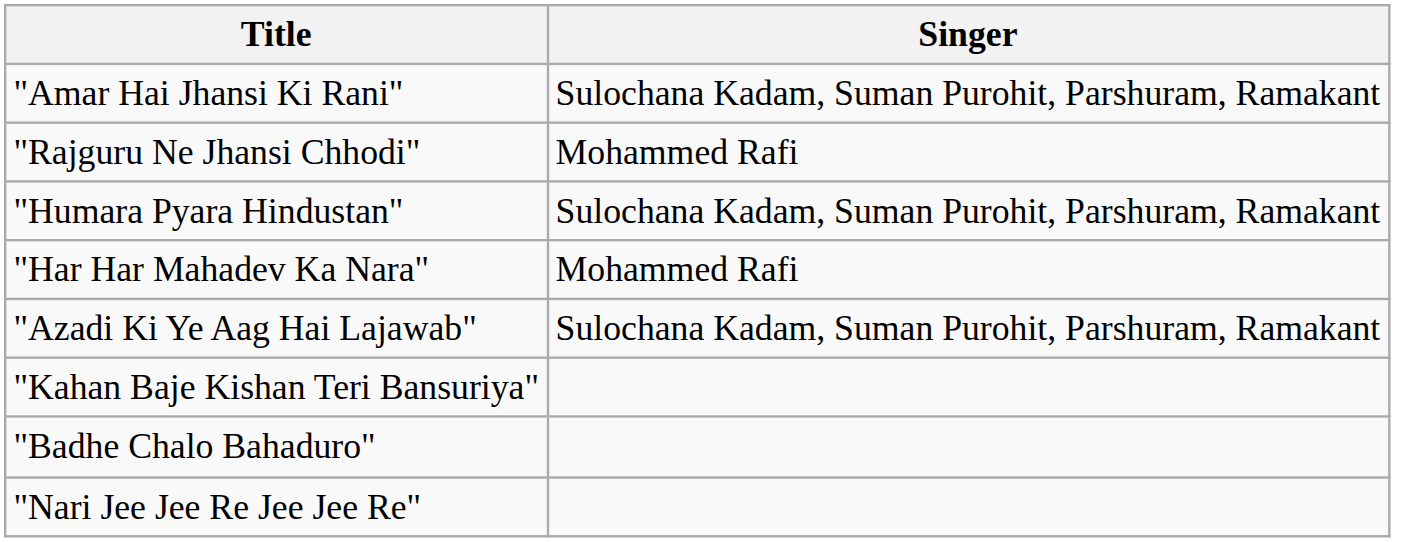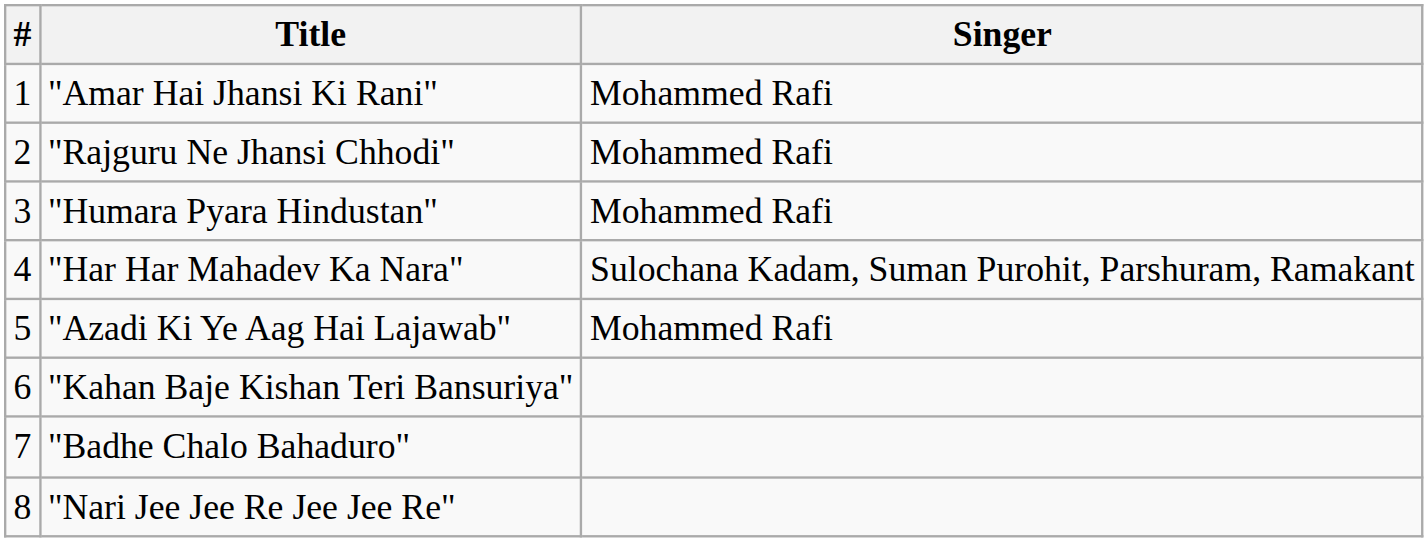+ column: # | 1 | 2 | 3 | 4 | 5 | 6 | 7 | 8
"Amar Hai Jhansi Ki Rani" | Singer: Sulochana Kadam, Suman Purohit, Parshuram, Ramakant -> Mohammed Rafi
"Humara Pyara Hindustan" | Singer: Sulochana Kadam, Suman Purohit, Parshuram, Ramakant -> Mohammed Rafi
"Har Har Mahadev Ka Nara" | Singer: Mohammed Rafi -> Sulochana Kadam, Suman Purohit, Parshuram, Ramakant
"Azadi Ki Ye Aag Hai Lajawab" | Singer: Sulochana Kadam, Suman Purohit, Parshuram, Ramakant -> Mohammed Rafi
